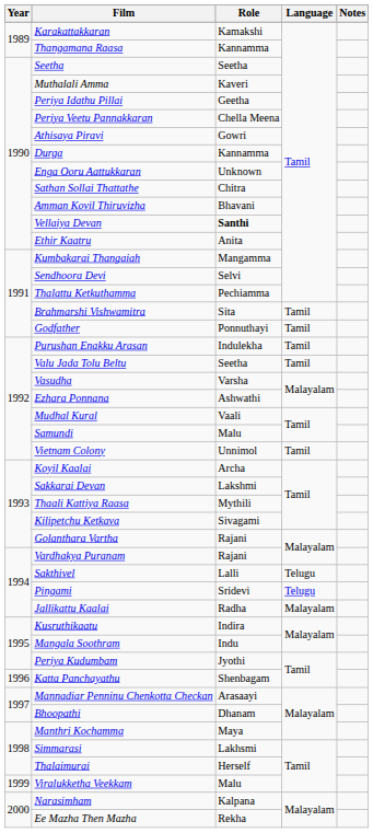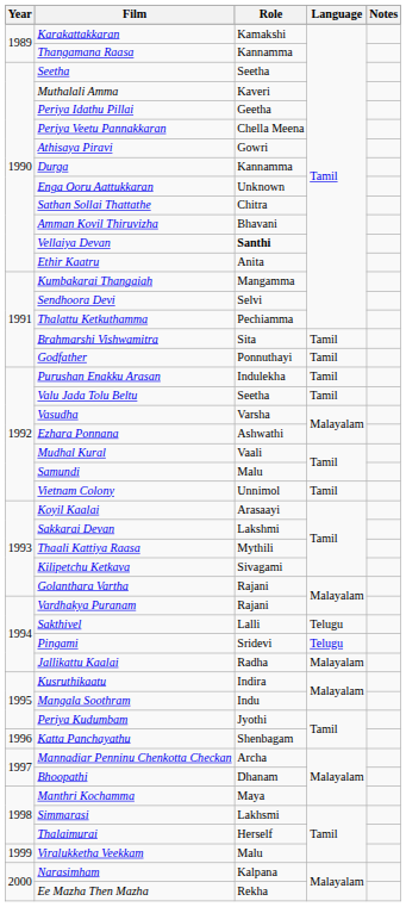Koyil Kaalai | Role: Archa -> Arasaayi
Mannadiar Penninu Chenkotta Checkan | Role: Arasaayi -> Archa
